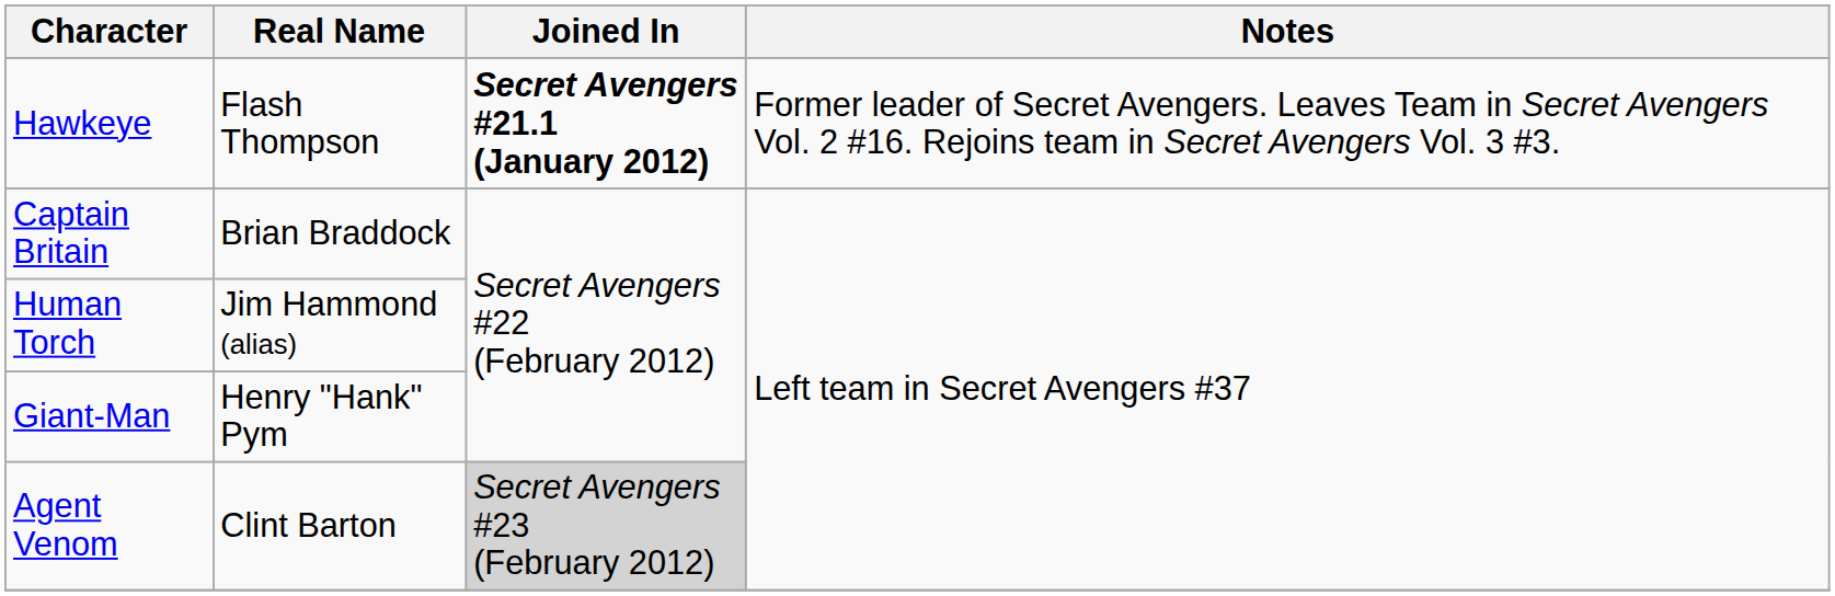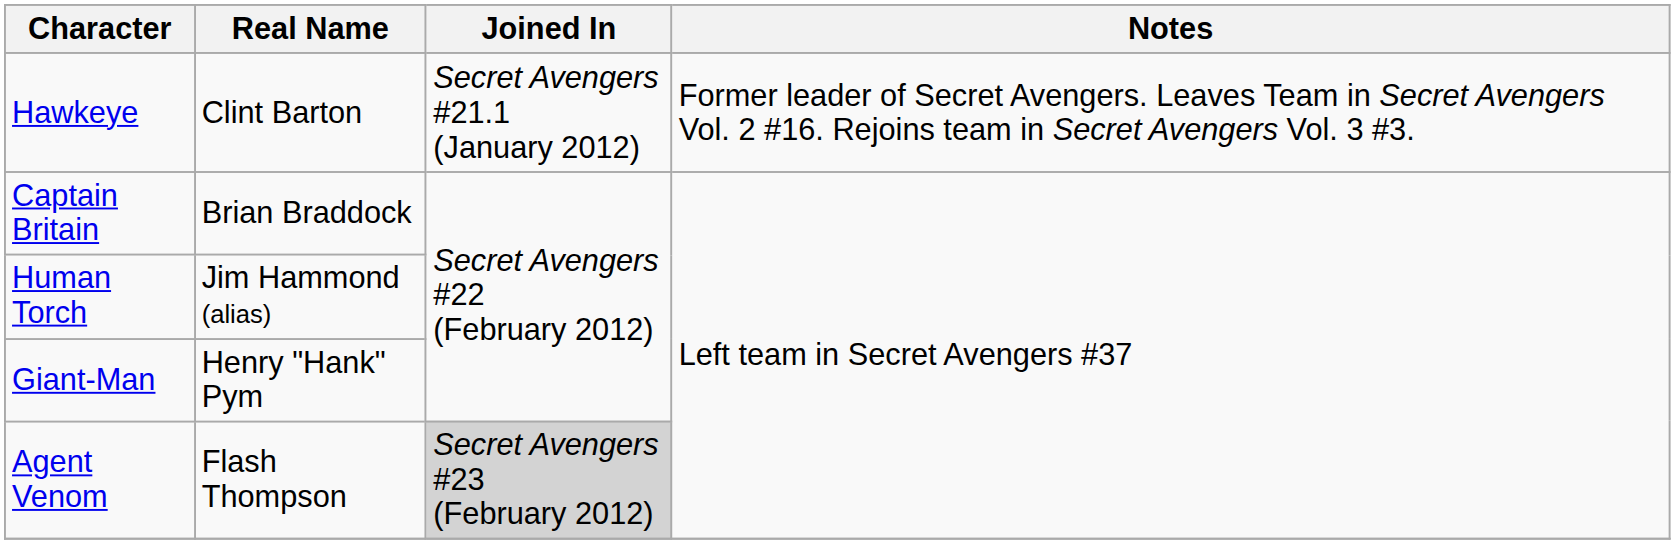Hawkeye | Real Name: Flash Thompson -> Clint Barton
Hawkeye | Joined In: bold -> normal
Agent Venom | Real Name: Clint Barton -> Flash Thompson
